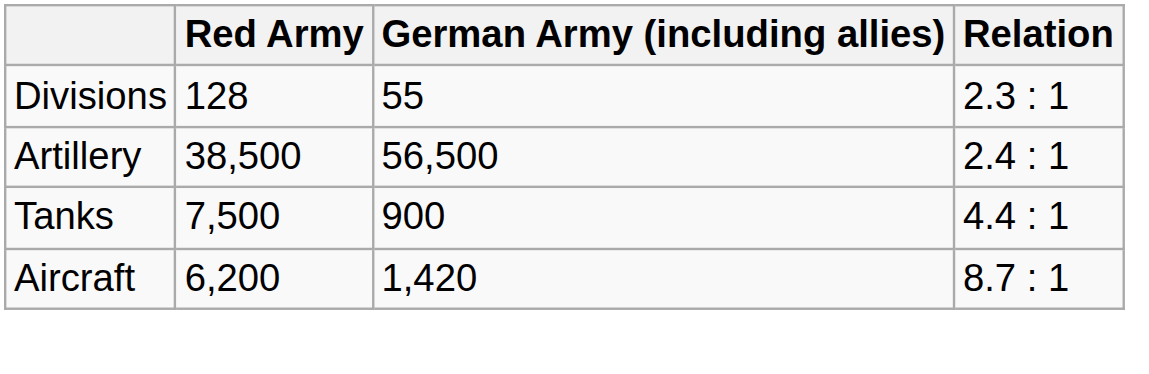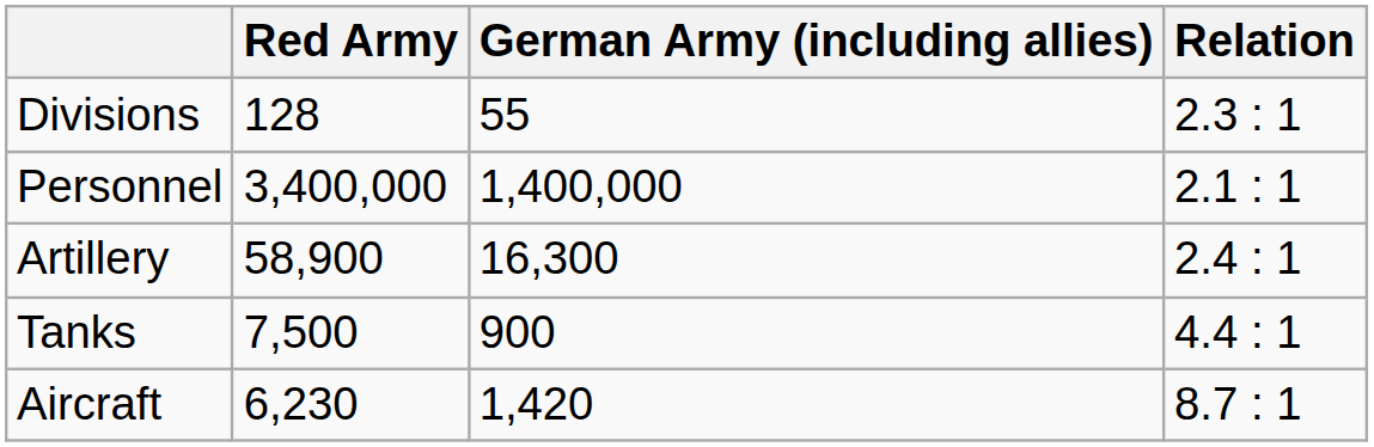+ row: Personnel | 3,400,000 | 1,400,000 | 2.1 : 1
Artillery | Red Army: 38,500 -> 58,900
Artillery | German Army (including allies): 56,500 -> 16,300
Aircraft | Red Army: 6,200 -> 6,230
